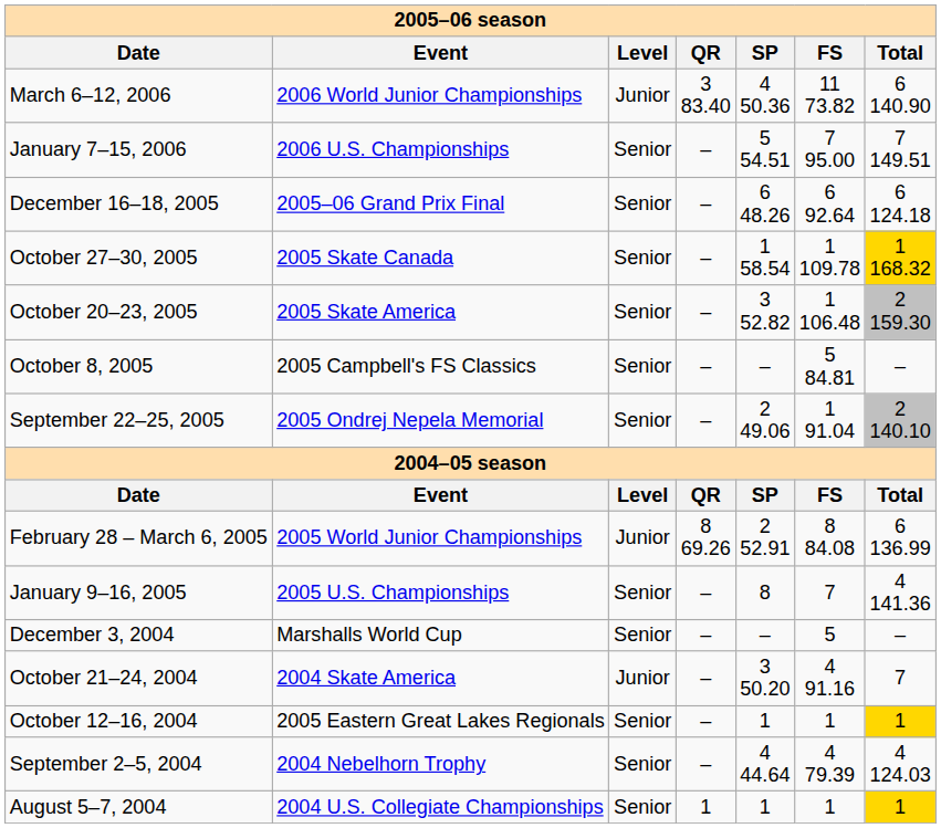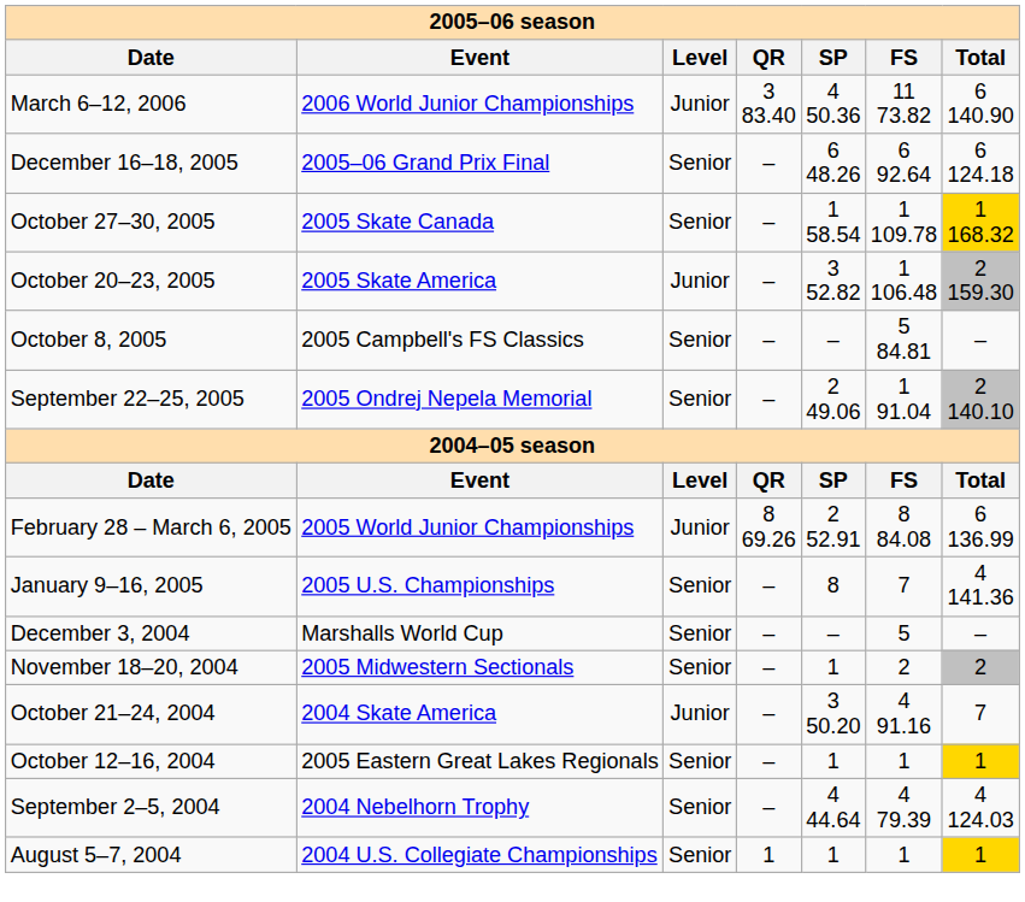- row: January 7–15, 2006 | 2006 U.S. Championships | Senior | – | 5 54.51 | 7 95.00 | 7 149.51
October 20–23, 2005 | Level: Senior -> Junior
+ row: November 18–20, 2004 | 2005 Midwestern Sectionals | Senior | – | 1 | 2 | 2
